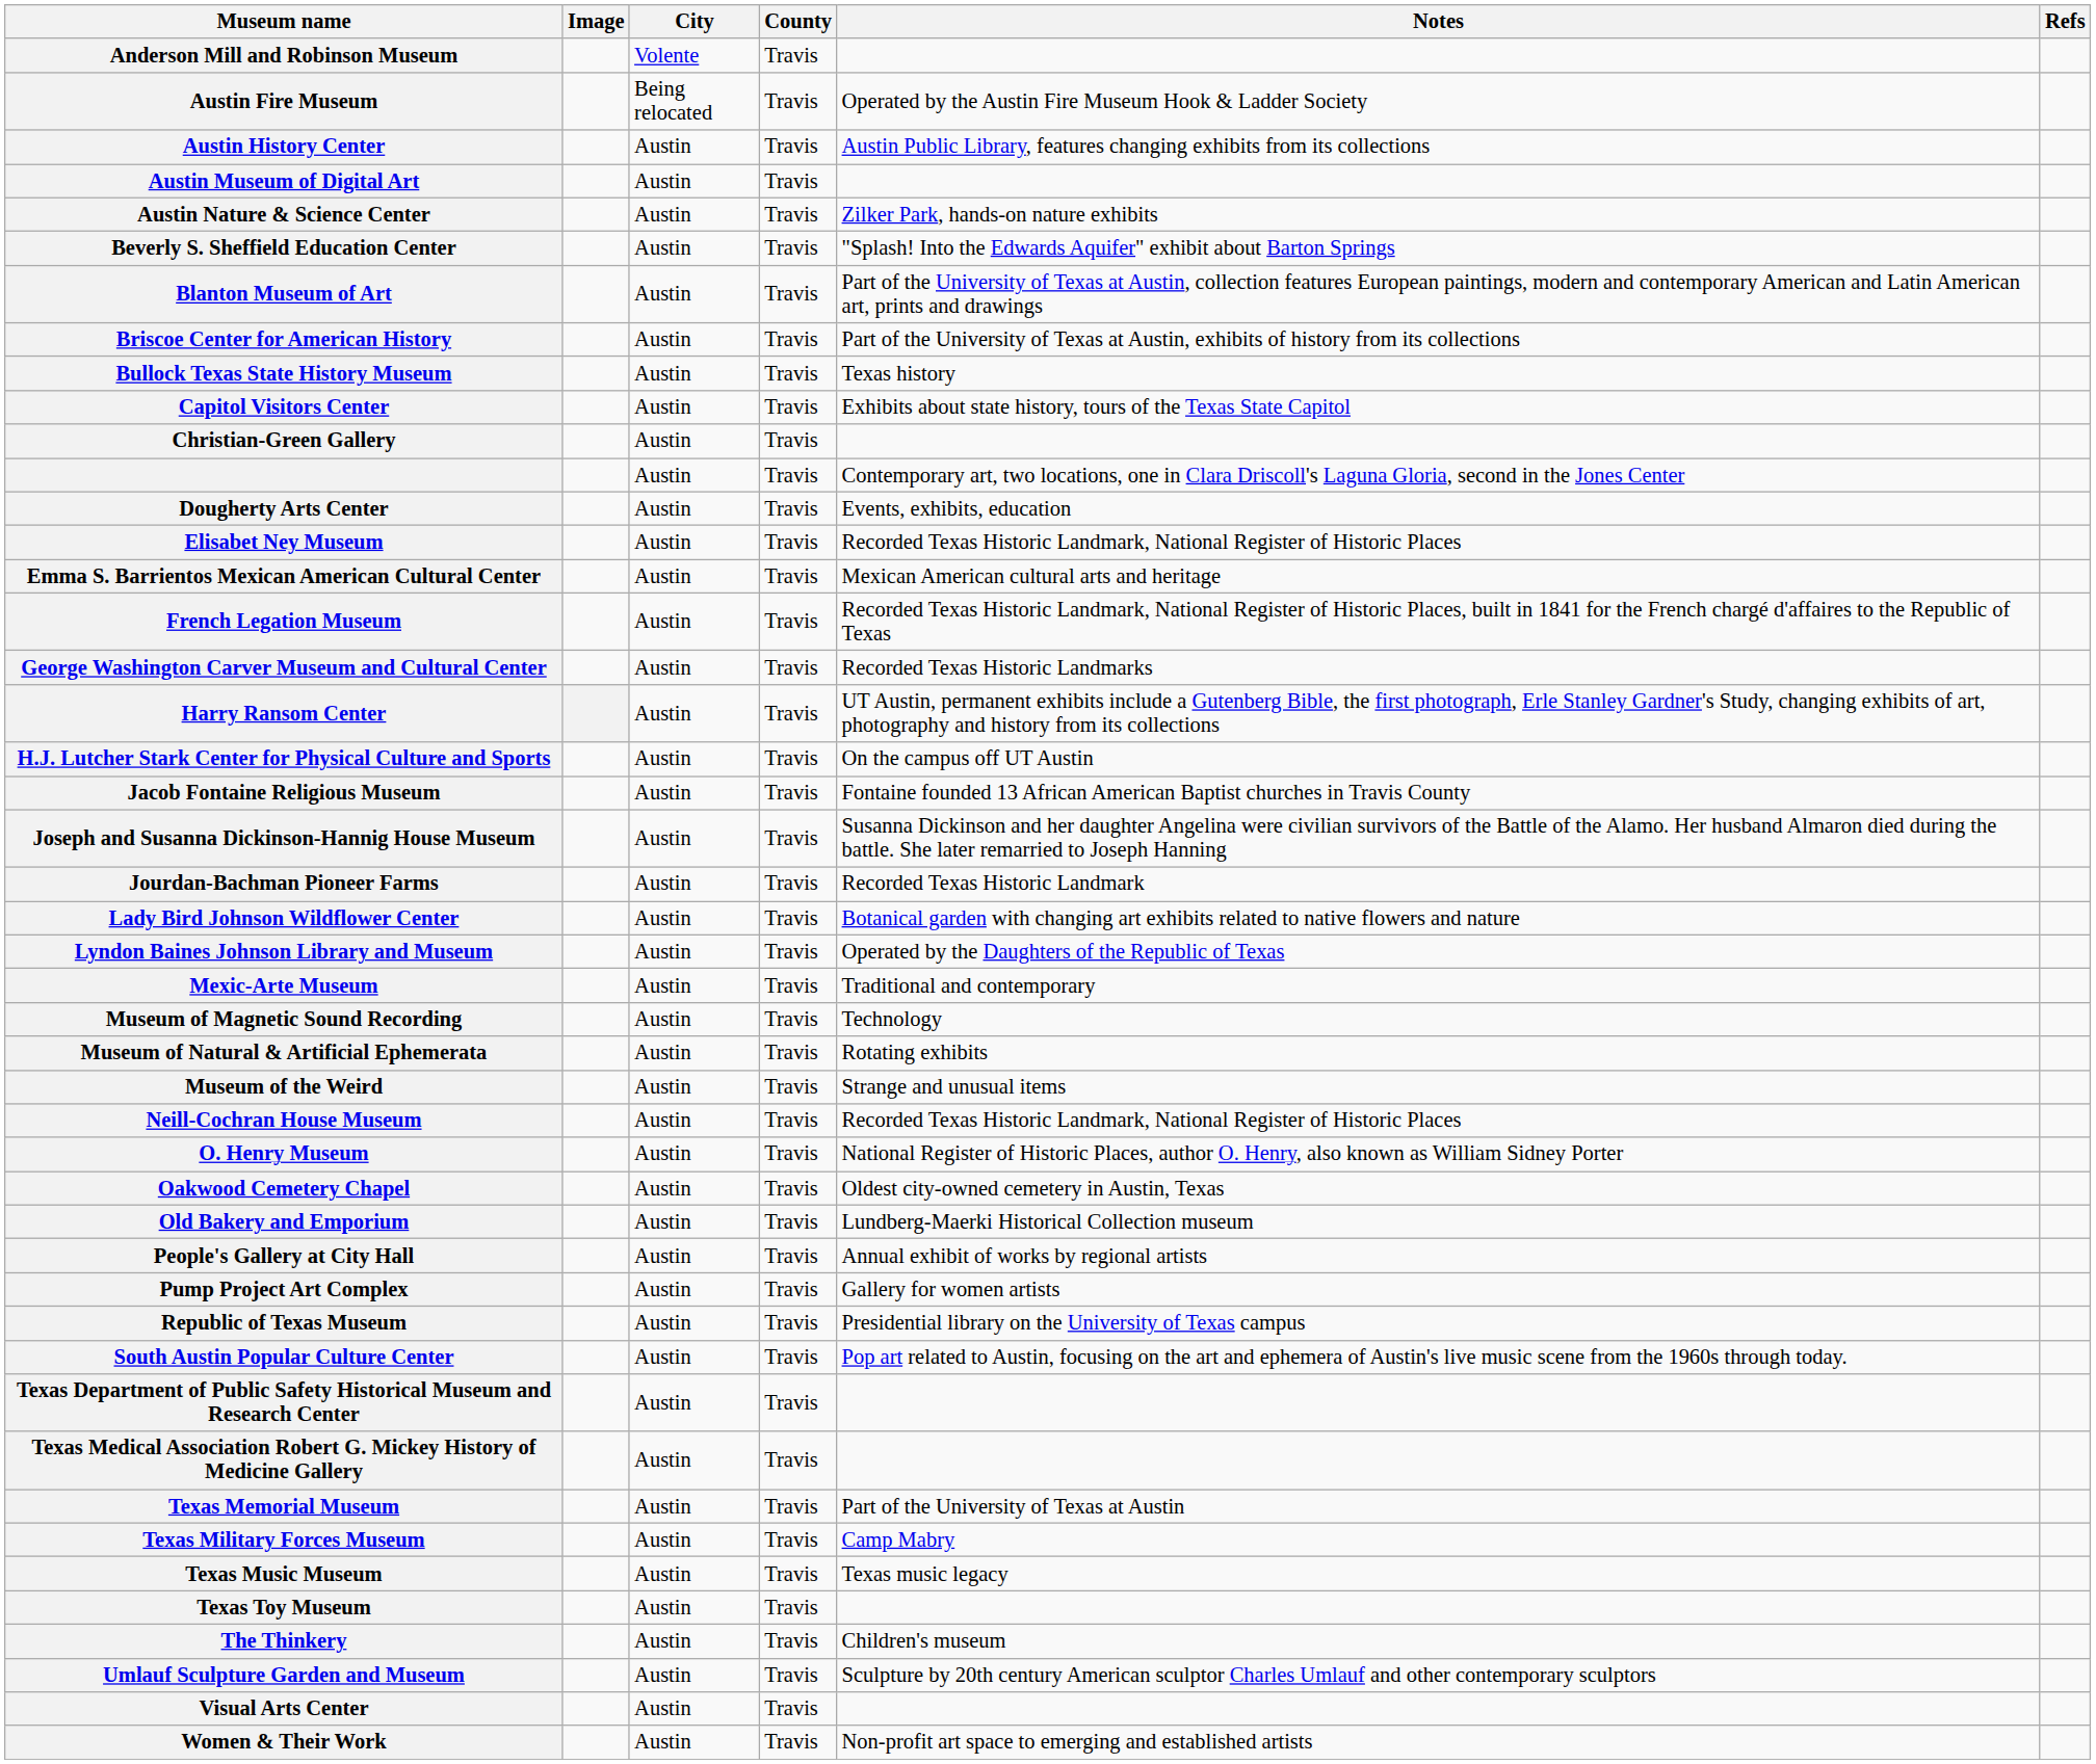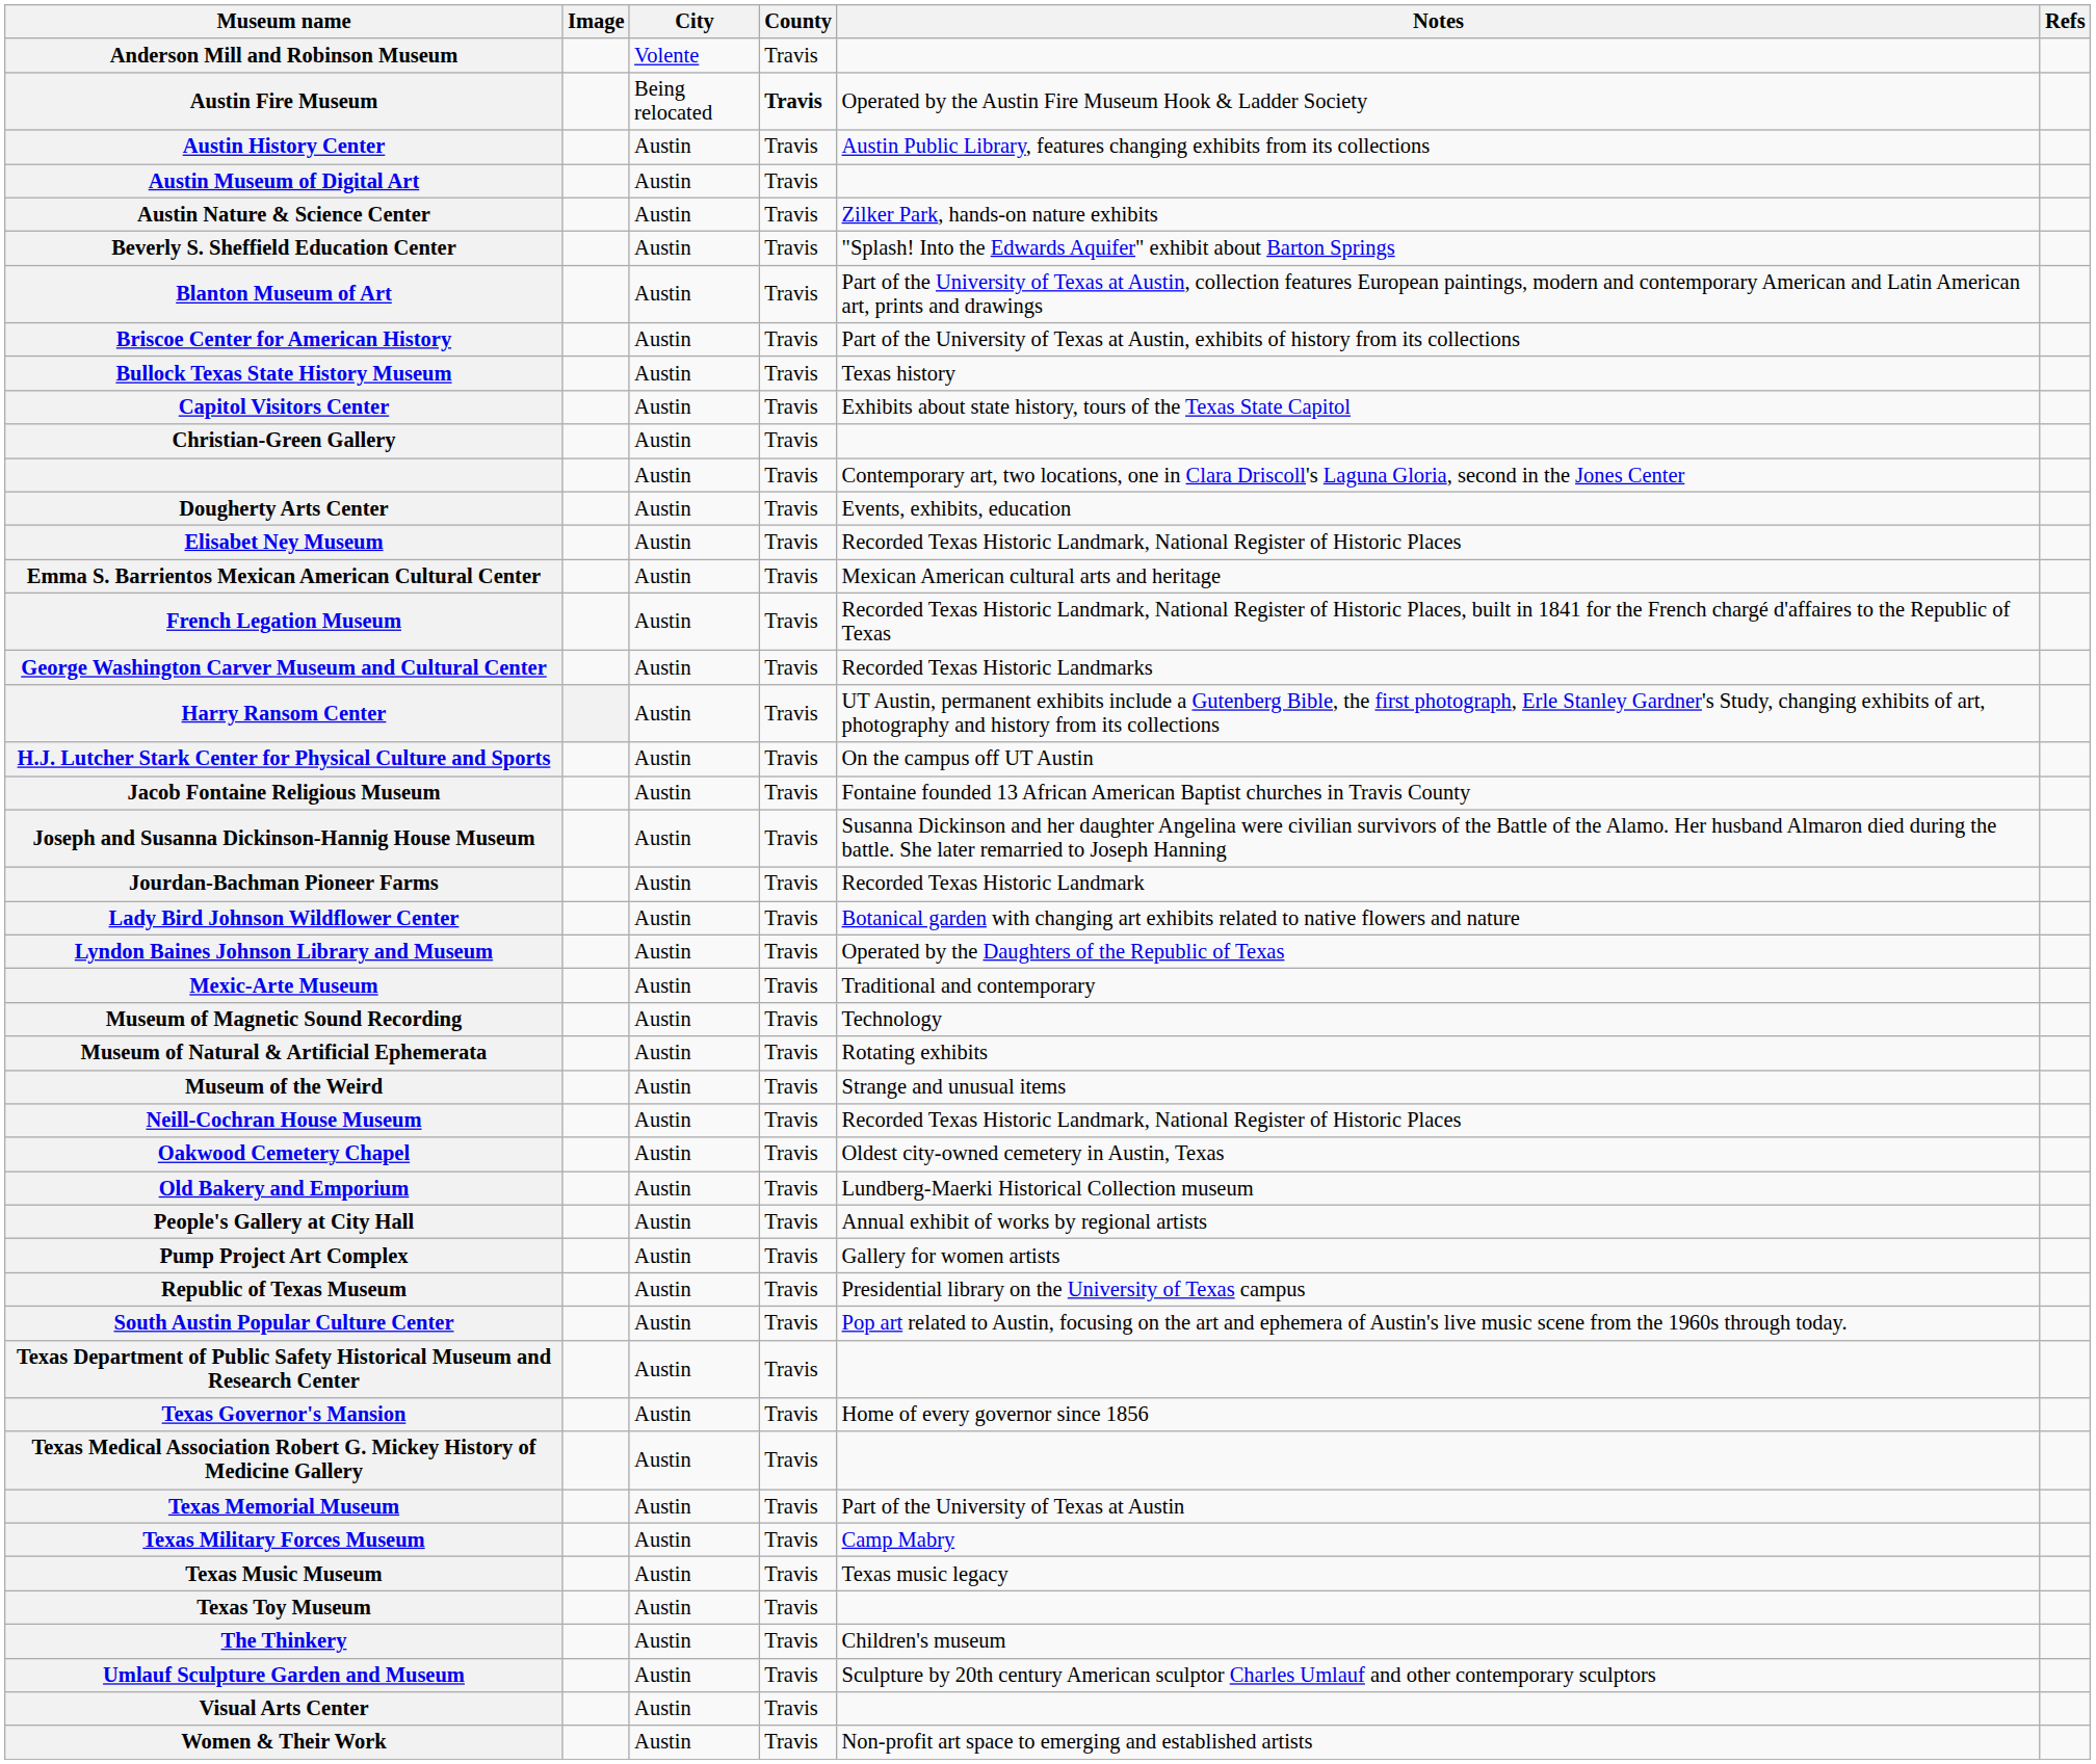Austin Fire Museum | County: normal -> bold
- row: O. Henry Museum | Austin | Travis | National Register of Historic Places, author O. Henry, also known as William Sidney Porter
+ row: Texas Governor's Mansion | Austin | Travis | Home of every governor since 1856
